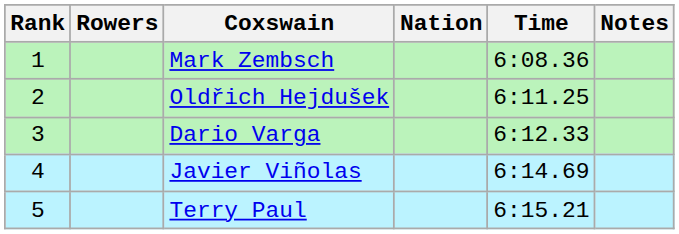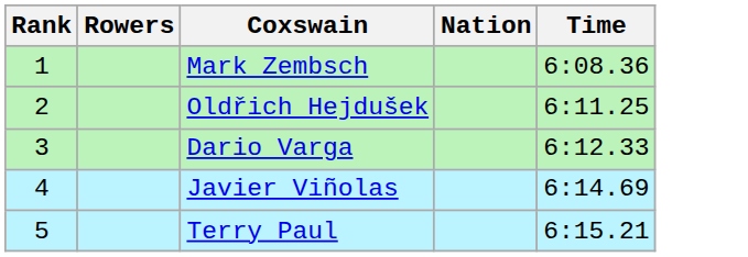- column: Notes
